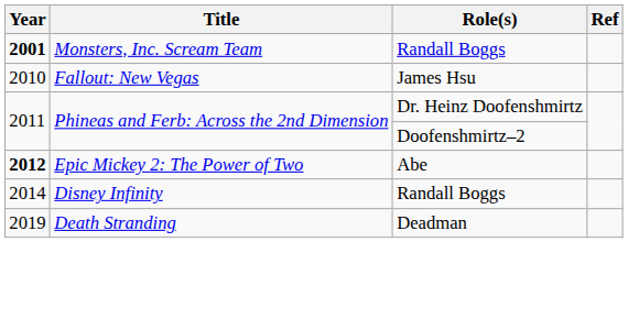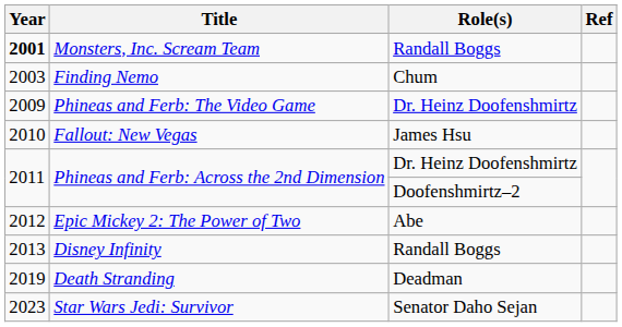+ row: 2003 | Finding Nemo | Chum
+ row: 2009 | Phineas and Ferb: The Video Game | Dr. Heinz Doofenshmirtz
Epic Mickey 2: The Power of Two | Year: bold -> normal
Disney Infinity | Year: 2014 -> 2013
+ row: 2023 | Star Wars Jedi: Survivor | Senator Daho Sejan
